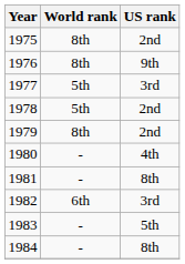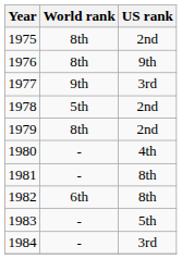1977 | World rank: 5th -> 9th
1982 | US rank: 3rd -> 8th
1984 | US rank: 8th -> 3rd
